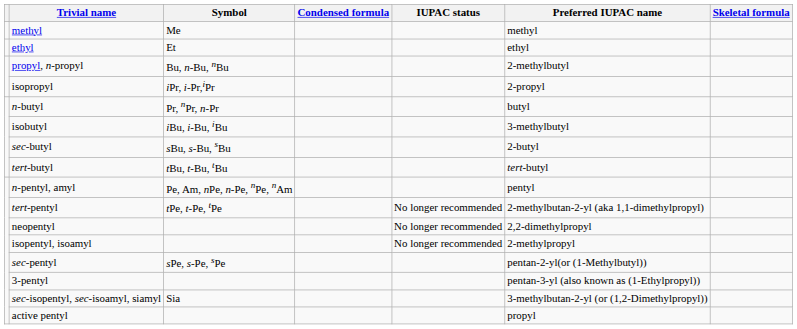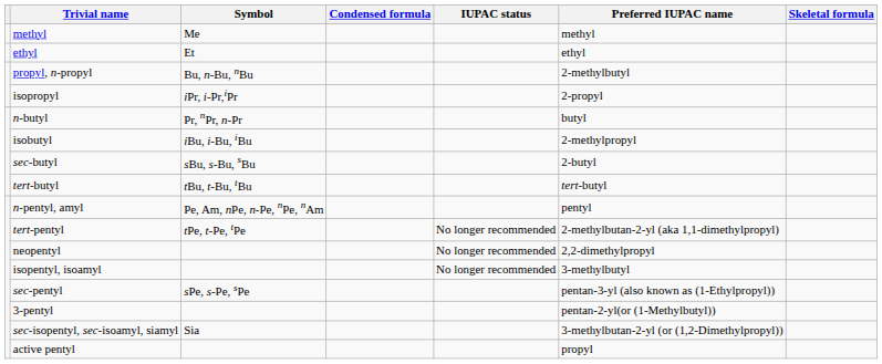isobutyl | Preferred IUPAC name: 3-methylbutyl -> 2-methylpropyl
isopentyl, isoamyl | Preferred IUPAC name: 2-methylpropyl -> 3-methylbutyl
sec-pentyl | Preferred IUPAC name: pentan-2-yl(or (1-Methylbutyl)) -> pentan-3-yl (also known as (1-Ethylpropyl))
3-pentyl | Preferred IUPAC name: pentan-3-yl (also known as (1-Ethylpropyl)) -> pentan-2-yl(or (1-Methylbutyl))
